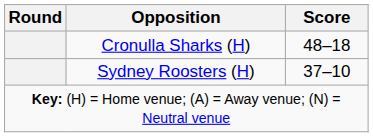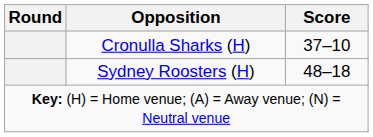Cronulla Sharks (H) | Score: 48–18 -> 37–10
Sydney Roosters (H) | Score: 37–10 -> 48–18
